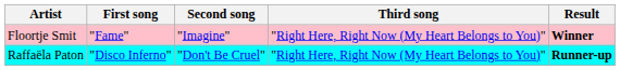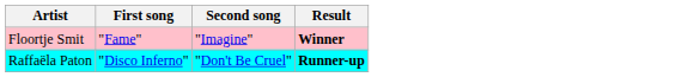- column: Third song | "Right Here, Right Now (My Heart Belongs to You)" | "Right Here, Right Now (My Heart Belongs to You)"
